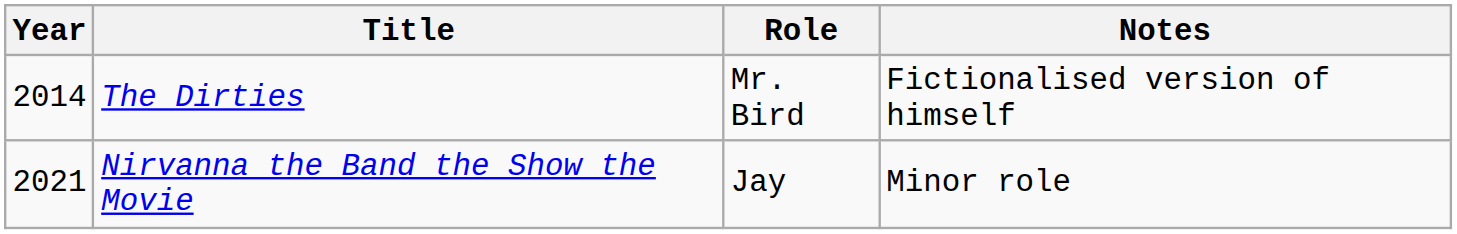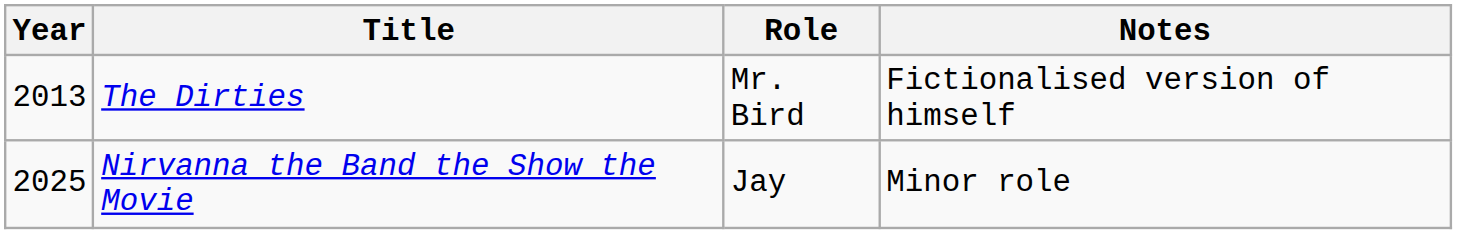The Dirties | Year: 2014 -> 2013
Nirvanna the Band the Show the Movie | Year: 2021 -> 2025
